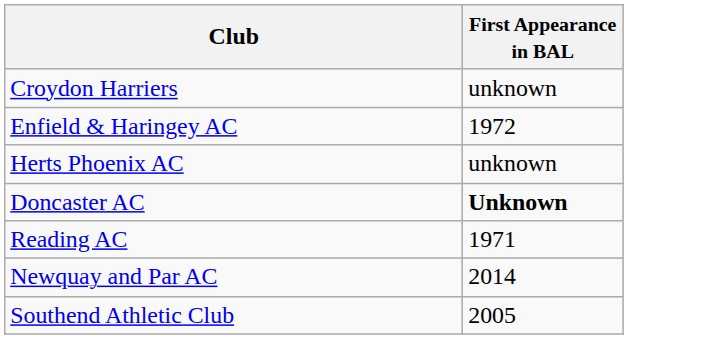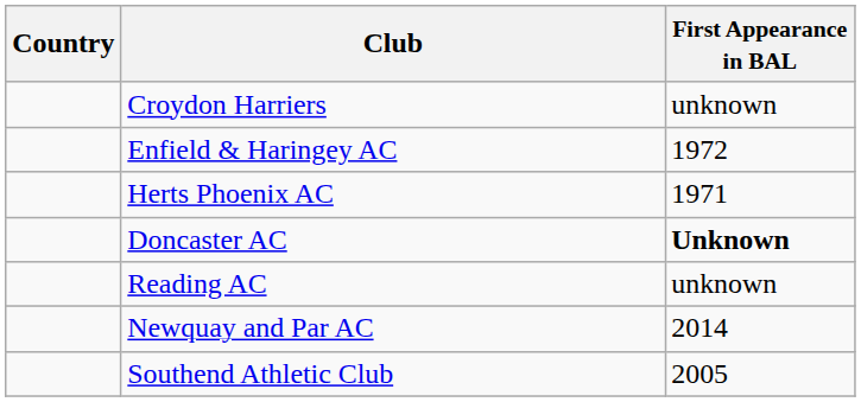+ column: Country
Herts Phoenix AC | First Appearance in BAL: unknown -> 1971
Reading AC | First Appearance in BAL: 1971 -> unknown
